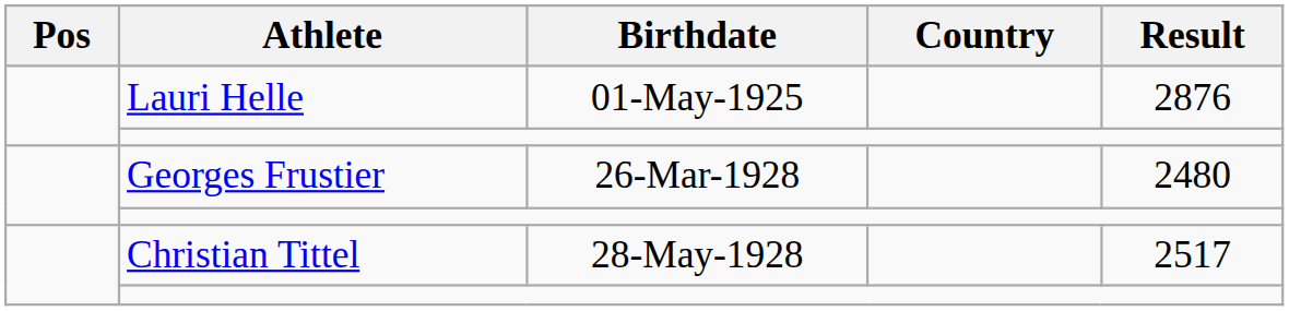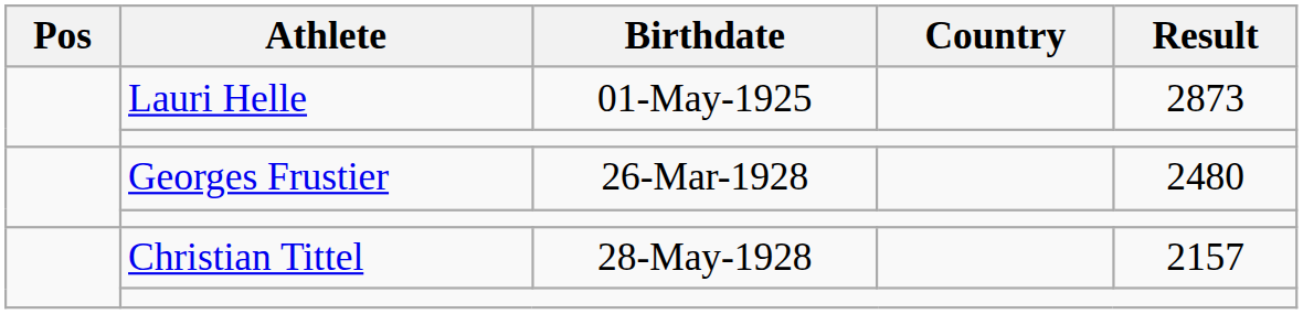Lauri Helle | Result: 2876 -> 2873
Christian Tittel | Result: 2517 -> 2157
